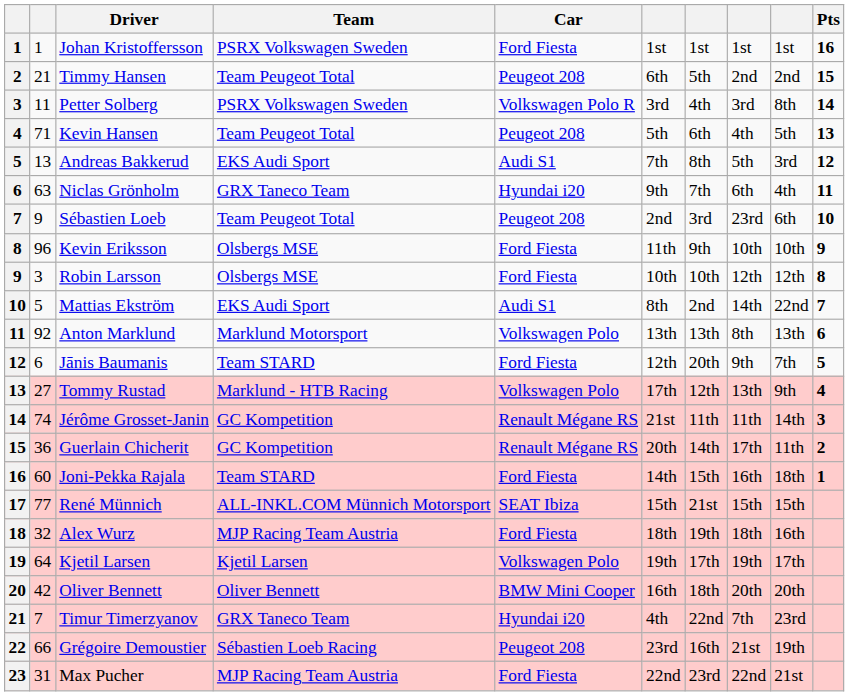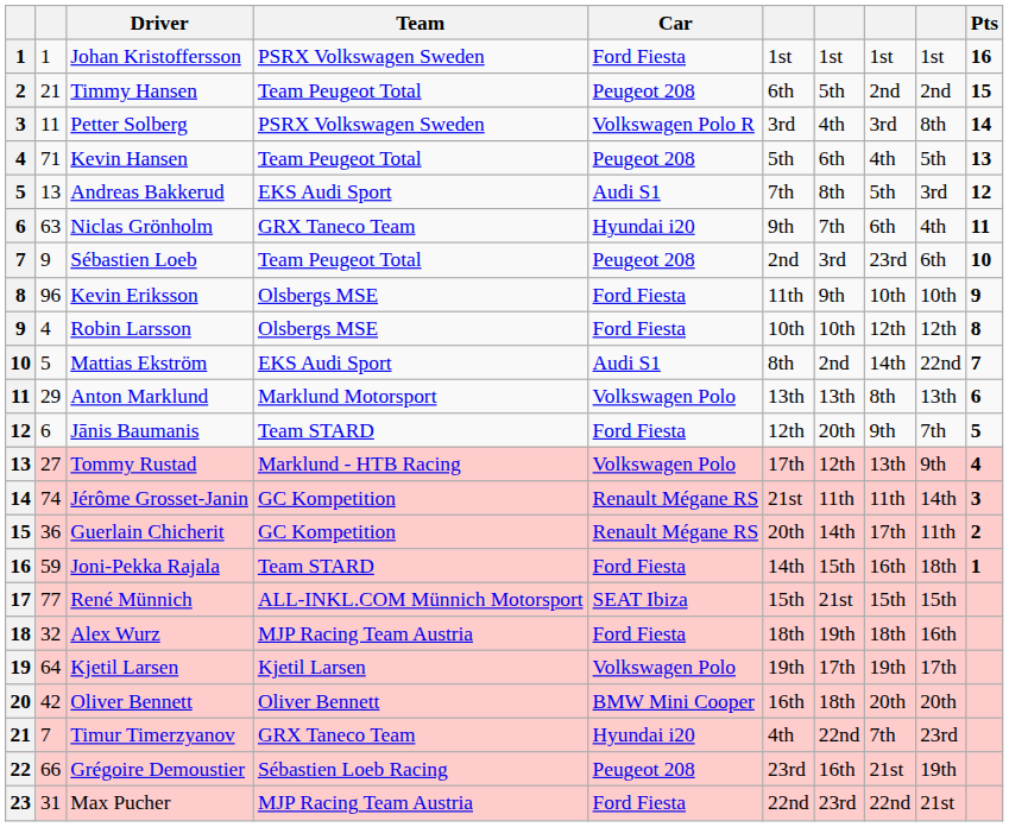Robin Larsson | column 2: 3 -> 4
Anton Marklund | column 2: 92 -> 29
Joni-Pekka Rajala | column 2: 60 -> 59
